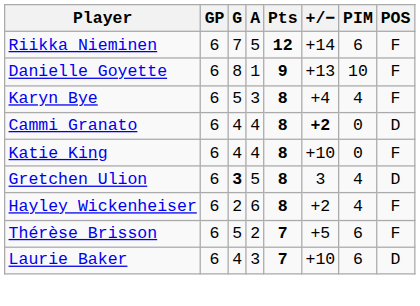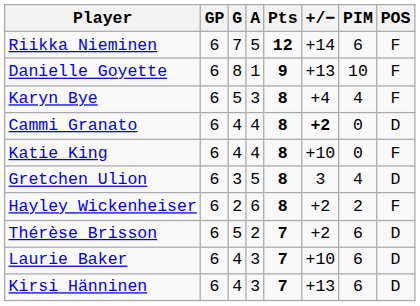Gretchen Ulion | G: bold -> normal
Hayley Wickenheiser | PIM: 4 -> 2
Thérèse Brisson | +/−: +5 -> +2
Thérèse Brisson | POS: F -> D
+ row: Kirsi Hänninen | 6 | 4 | 3 | 7 | +13 | 6 | D
